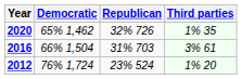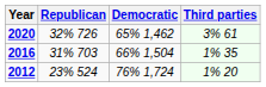columns swapped: Republican <-> Democratic
2020 | Third parties: 1% 35 -> 3% 61
2016 | Third parties: 3% 61 -> 1% 35
